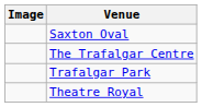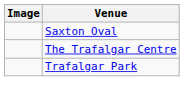- row: Theatre Royal
